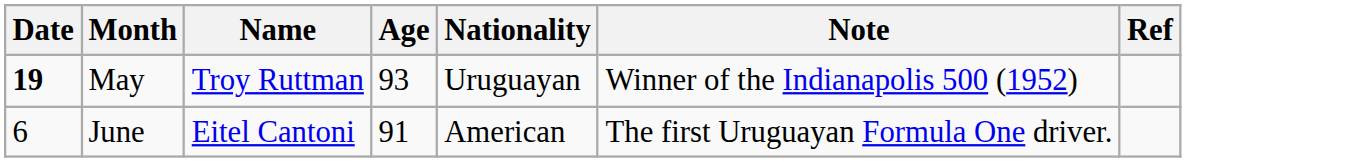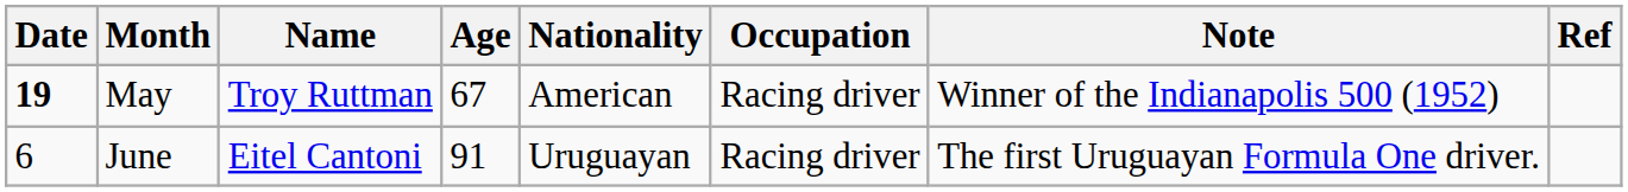+ column: Occupation | Racing driver | Racing driver
May | Age: 93 -> 67
May | Nationality: Uruguayan -> American
June | Nationality: American -> Uruguayan
